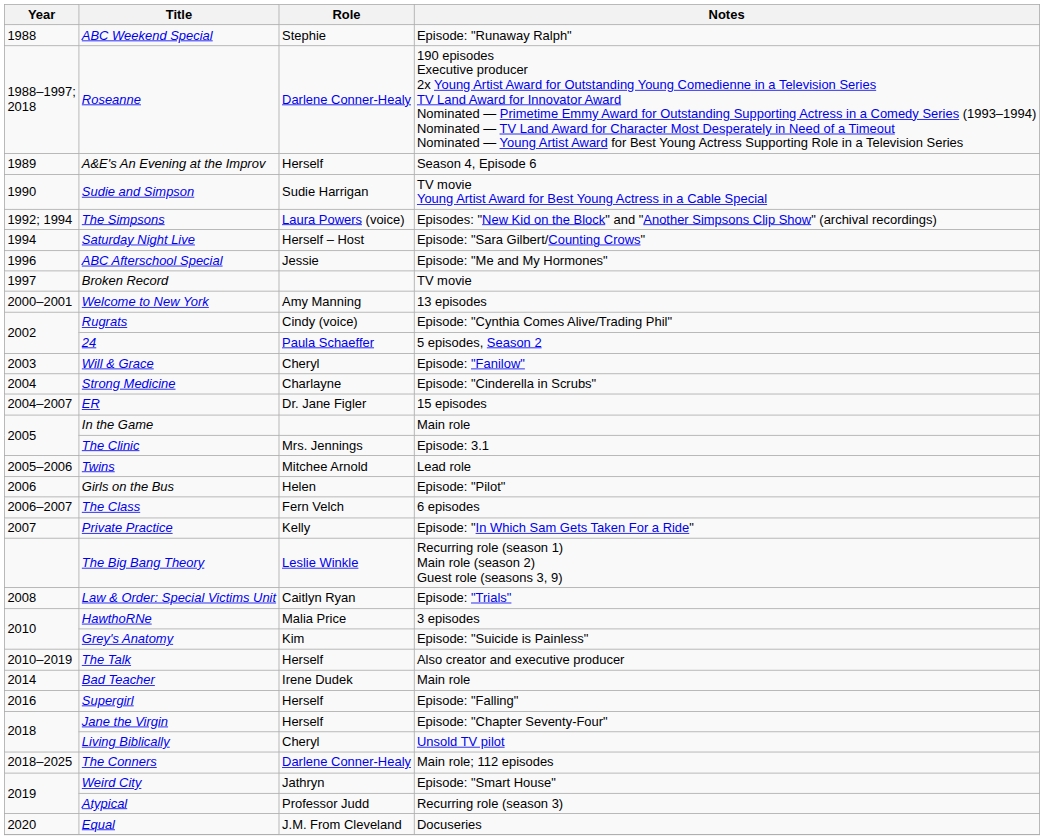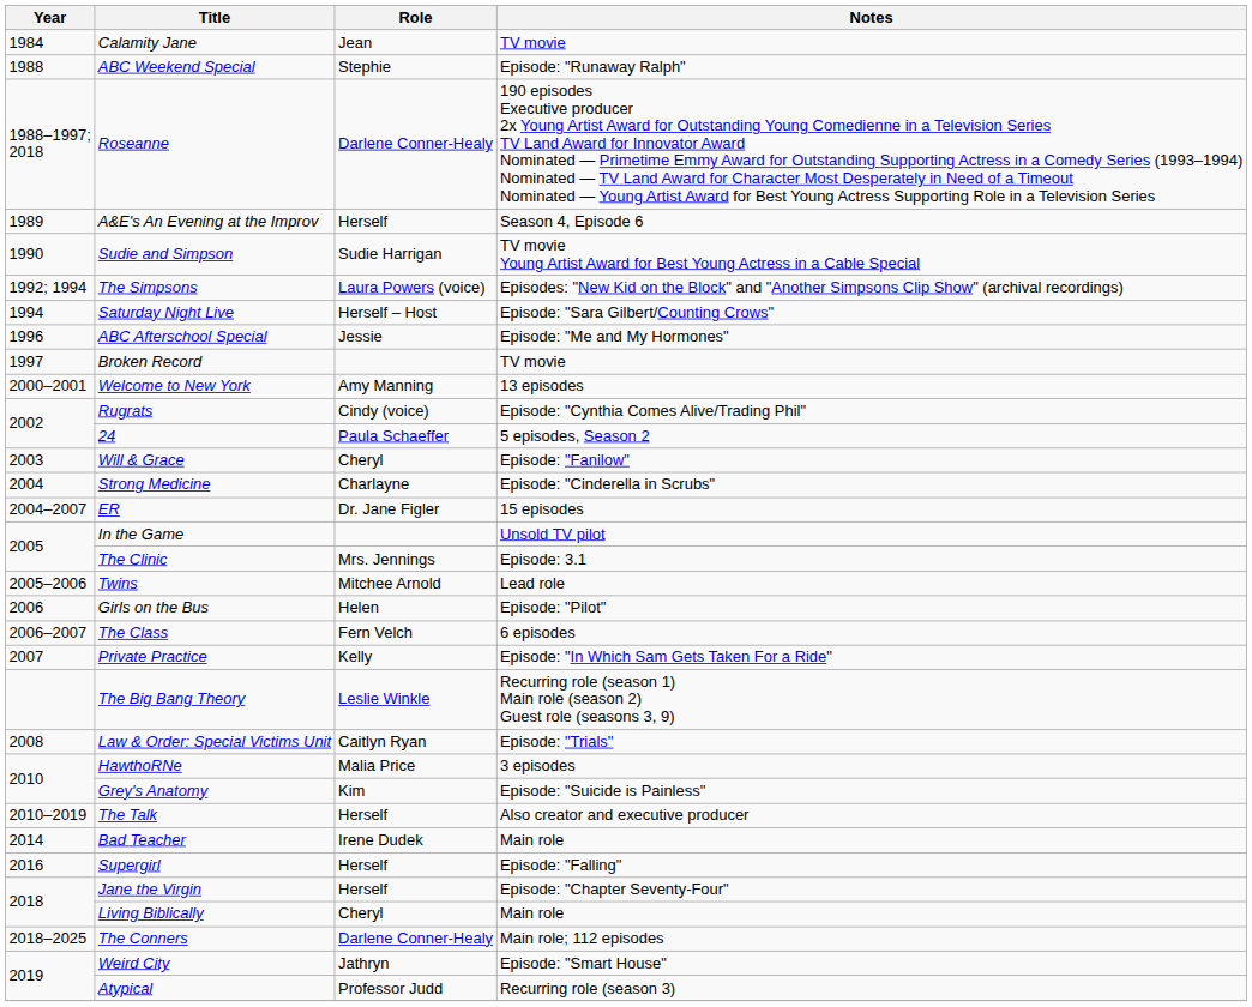+ row: 1984 | Calamity Jane | Jean | TV movie
In the Game | Notes: Main role -> Unsold TV pilot
Living Biblically | Notes: Unsold TV pilot -> Main role
- row: 2020 | Equal | J.M. From Cleveland | Docuseries
